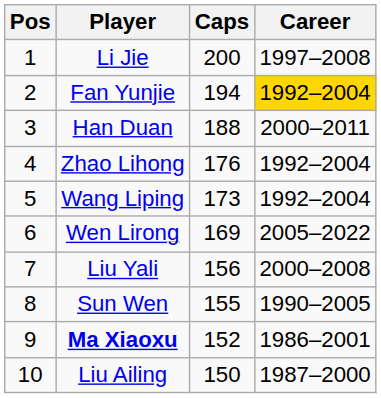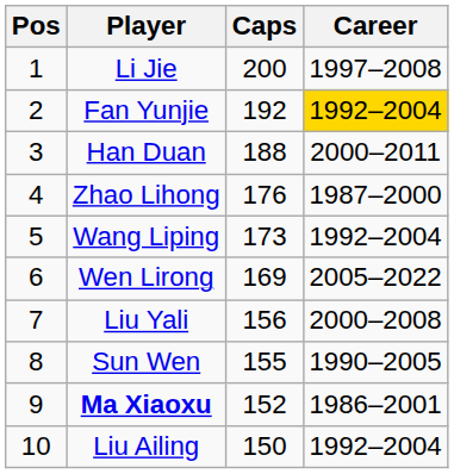Fan Yunjie | Caps: 194 -> 192
Zhao Lihong | Career: 1992–2004 -> 1987–2000
Liu Ailing | Career: 1987–2000 -> 1992–2004
